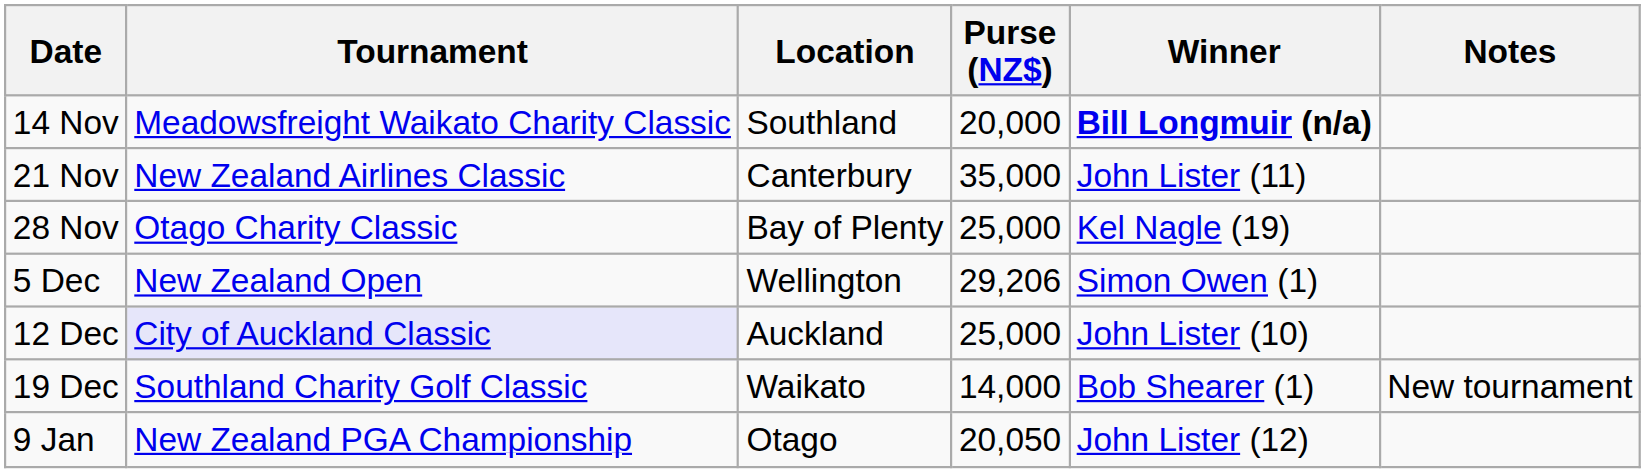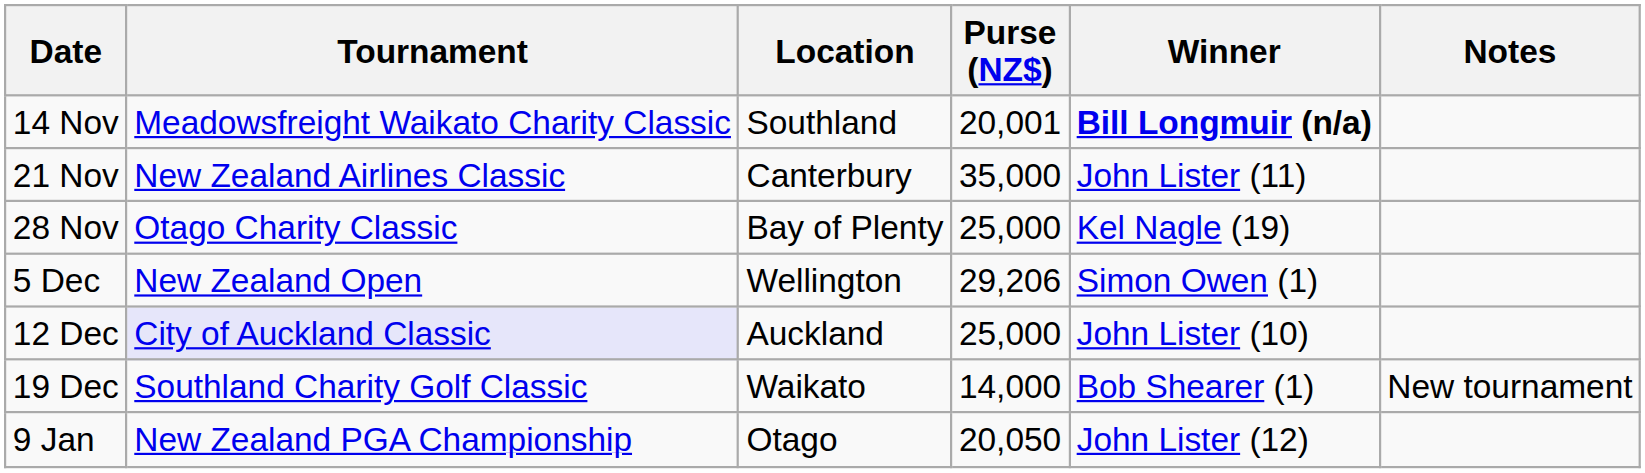14 Nov | Purse (NZ$): 20,000 -> 20,001
